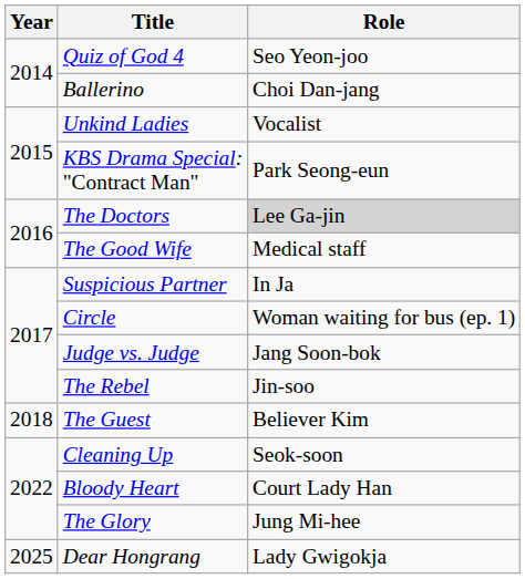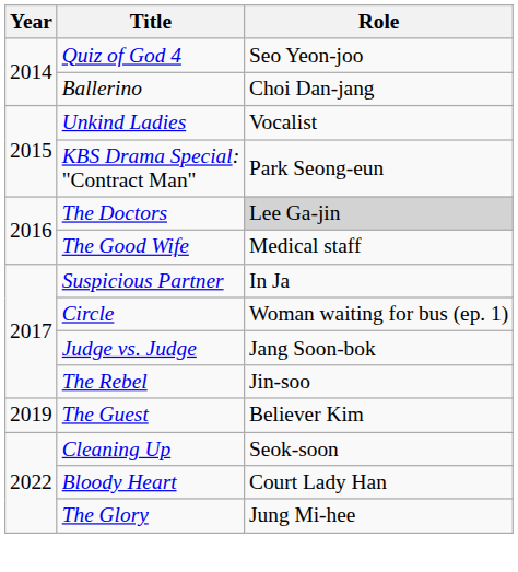The Guest | Year: 2018 -> 2019
- row: 2025 | Dear Hongrang | Lady Gwigokja
